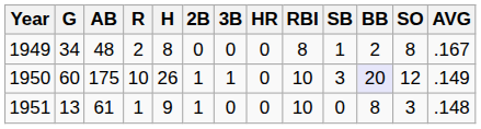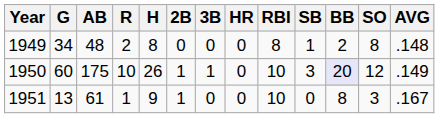1949 | AVG: .167 -> .148
1951 | AVG: .148 -> .167
